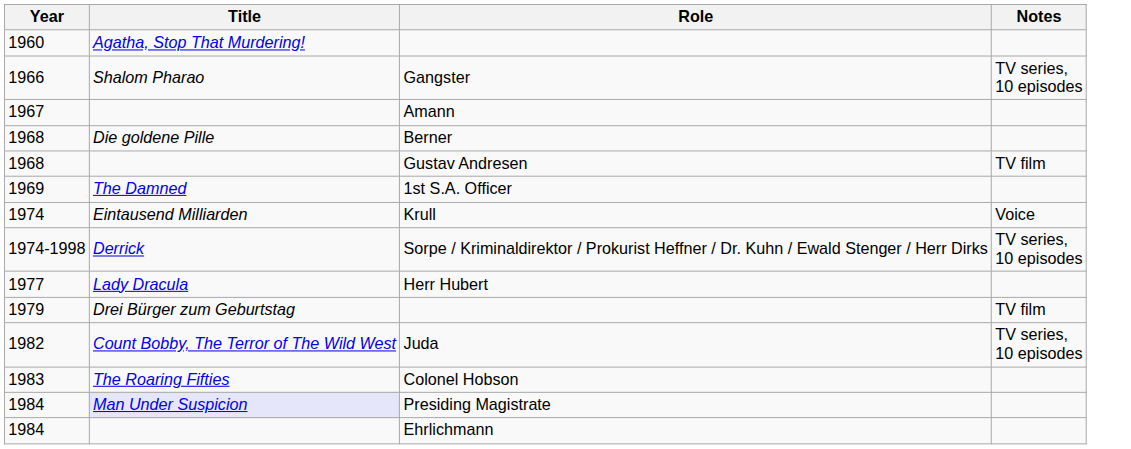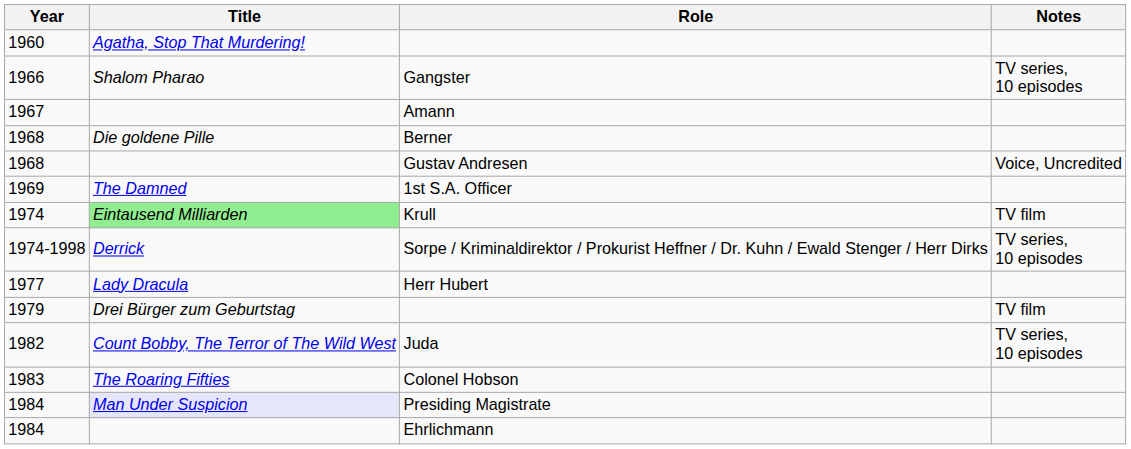Gustav Andresen | Notes: TV film -> Voice, Uncredited
Krull | Title: no background -> lightgreen background
Krull | Notes: Voice -> TV film
